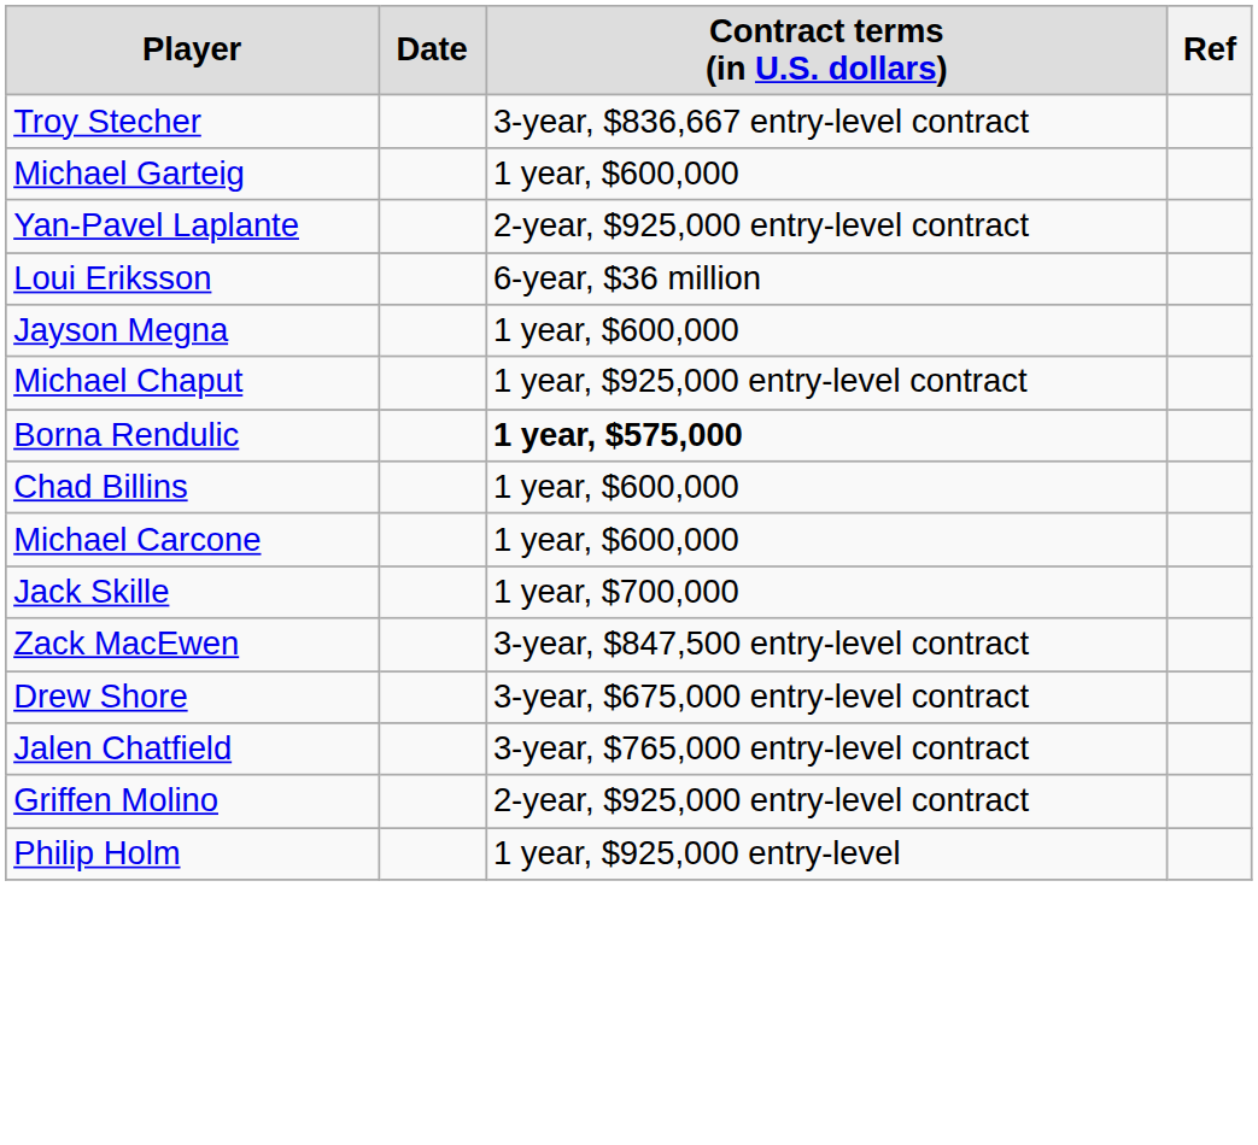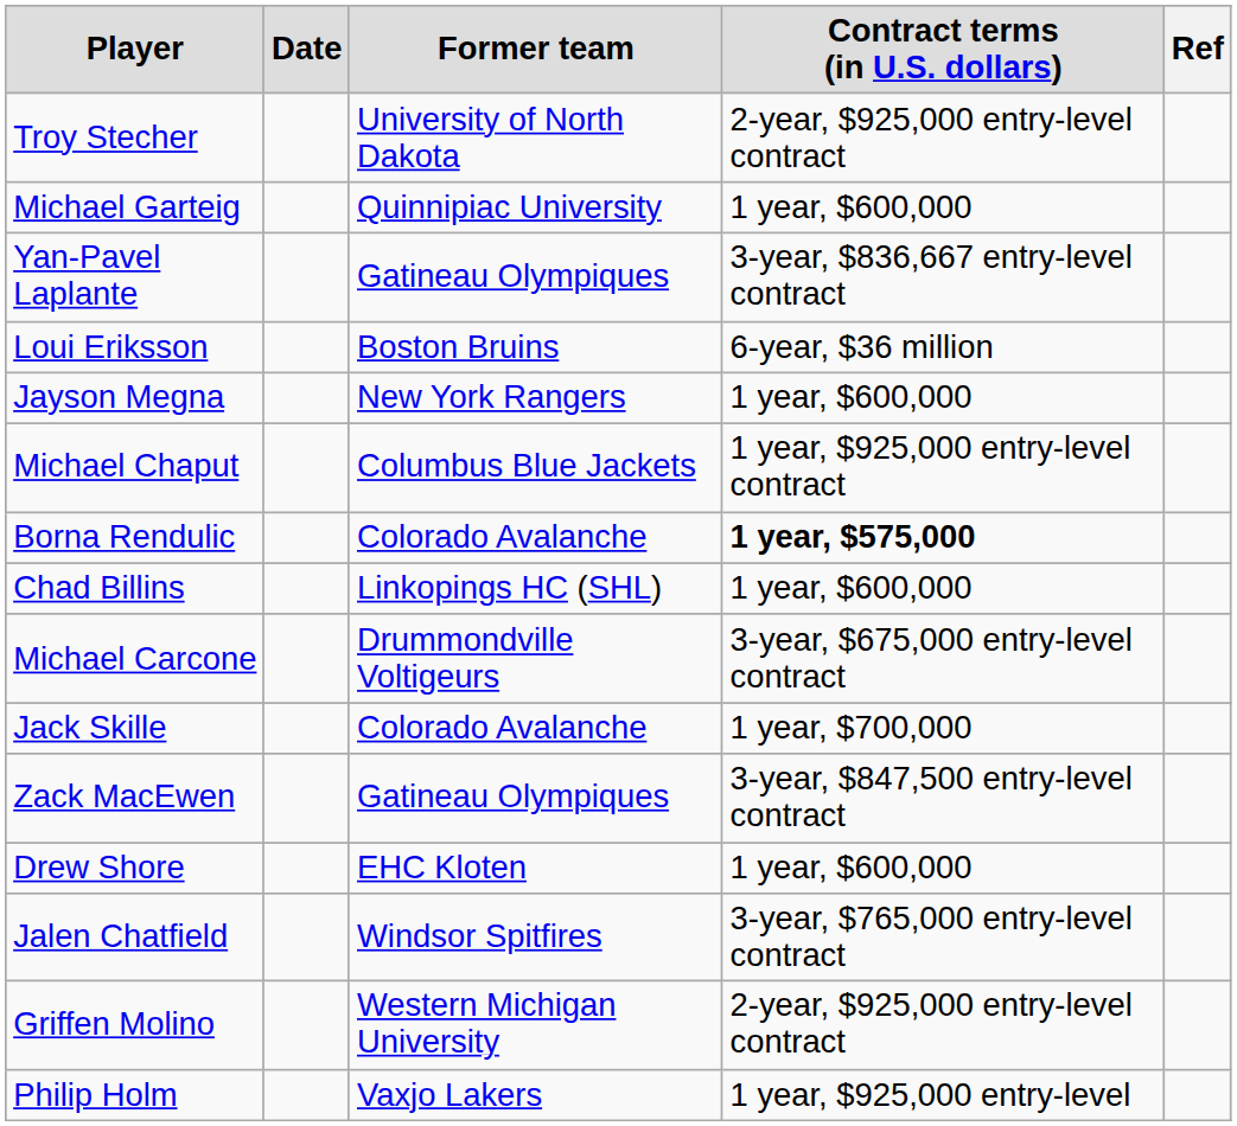+ column: Former team | University of North Dakota | Quinnipiac University | Gatineau Olympiques | Boston Bruins | New York Rangers | Columbus Blue Jackets | Colorado Avalanche | Linkopings HC (SHL) | Drummondville Voltigeurs | Colorado Avalanche | Gatineau Olympiques | EHC Kloten | Windsor Spitfires | Western Michigan University | Vaxjo Lakers
Troy Stecher | Contract terms (in U.S. dollars): 3-year, $836,667 entry-level contract -> 2-year, $925,000 entry-level contract
Yan-Pavel Laplante | Contract terms (in U.S. dollars): 2-year, $925,000 entry-level contract -> 3-year, $836,667 entry-level contract
Michael Carcone | Contract terms (in U.S. dollars): 1 year, $600,000 -> 3-year, $675,000 entry-level contract
Drew Shore | Contract terms (in U.S. dollars): 3-year, $675,000 entry-level contract -> 1 year, $600,000
